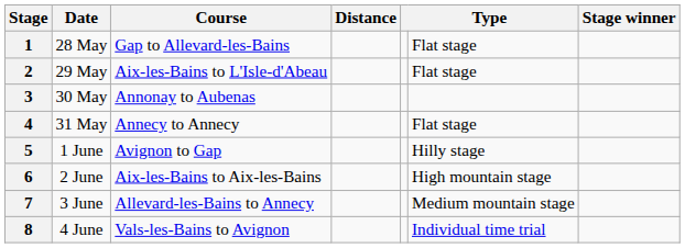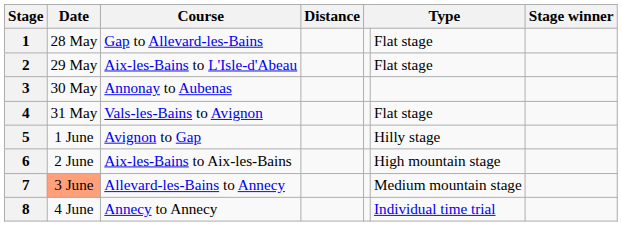4 | Course: Annecy to Annecy -> Vals-les-Bains to Avignon
7 | Date: no background -> lightsalmon background
8 | Course: Vals-les-Bains to Avignon -> Annecy to Annecy
